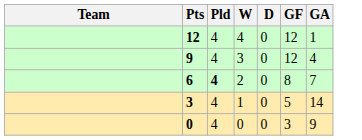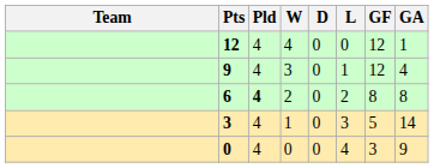+ column: L | 0 | 1 | 2 | 3 | 4
6 | GA: 7 -> 8
